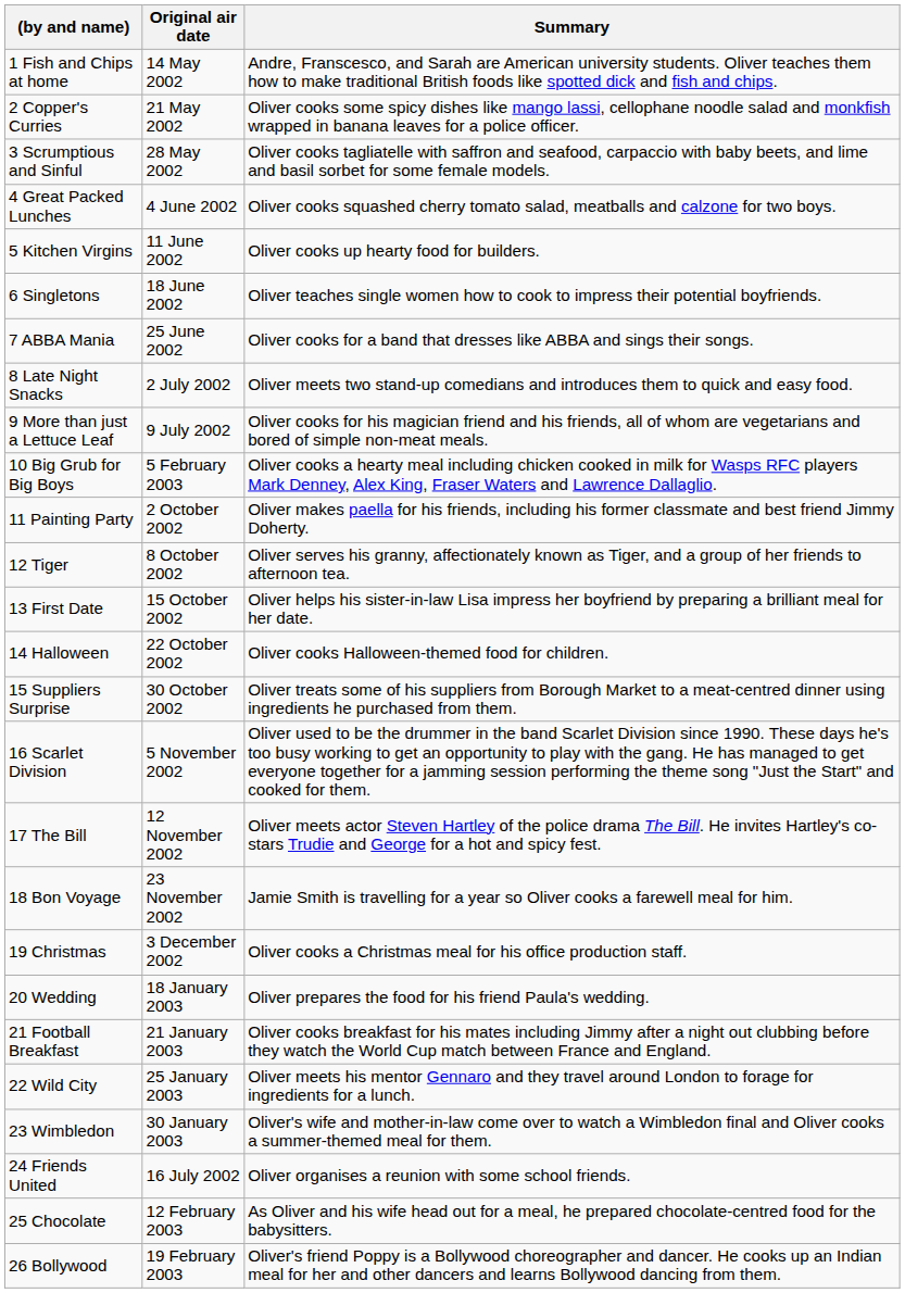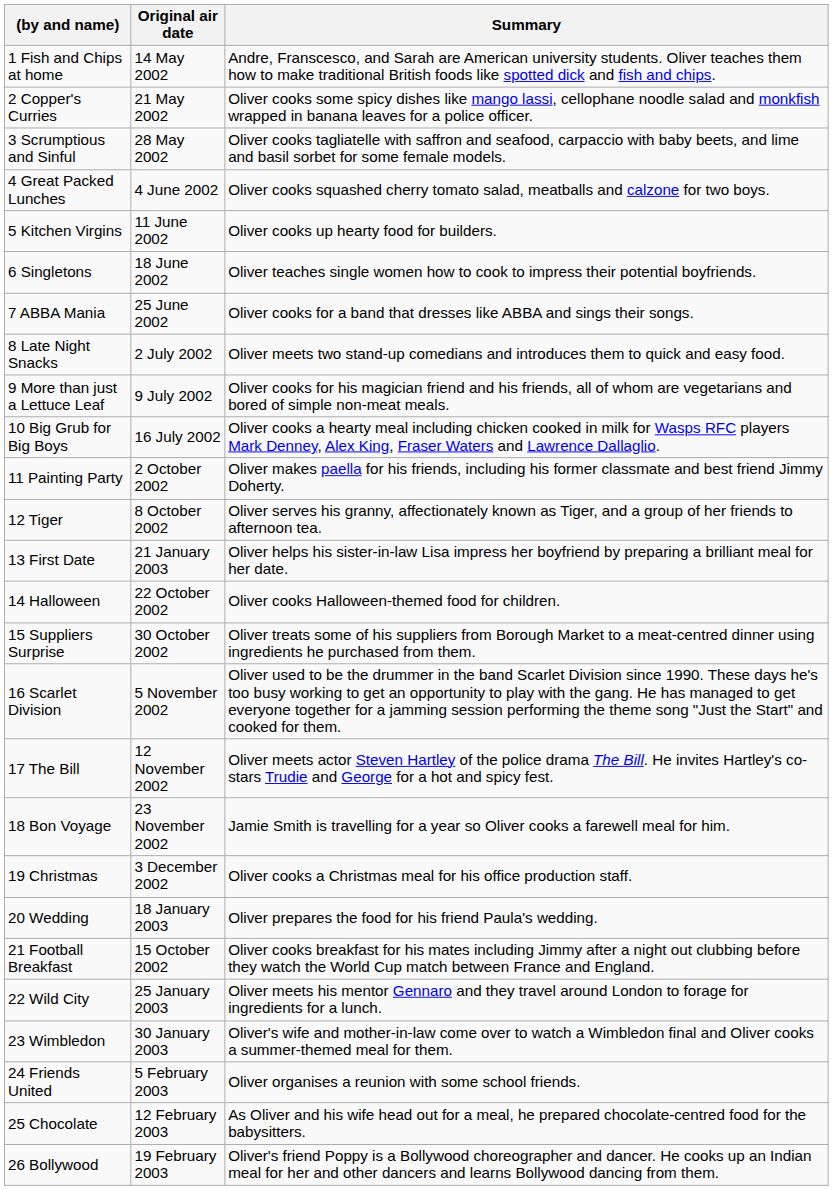10 Big Grub for Big Boys | Original air date: 5 February 2003 -> 16 July 2002
13 First Date | Original air date: 15 October 2002 -> 21 January 2003
21 Football Breakfast | Original air date: 21 January 2003 -> 15 October 2002
24 Friends United | Original air date: 16 July 2002 -> 5 February 2003
